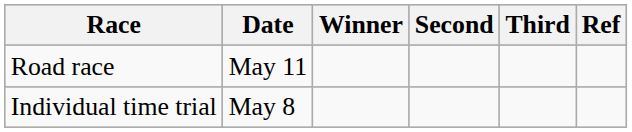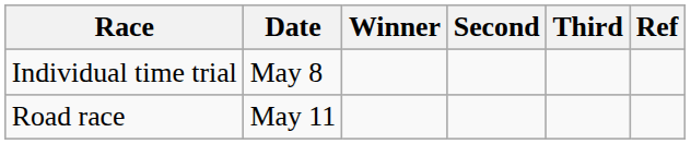rows swapped: Road race <-> Individual time trial
